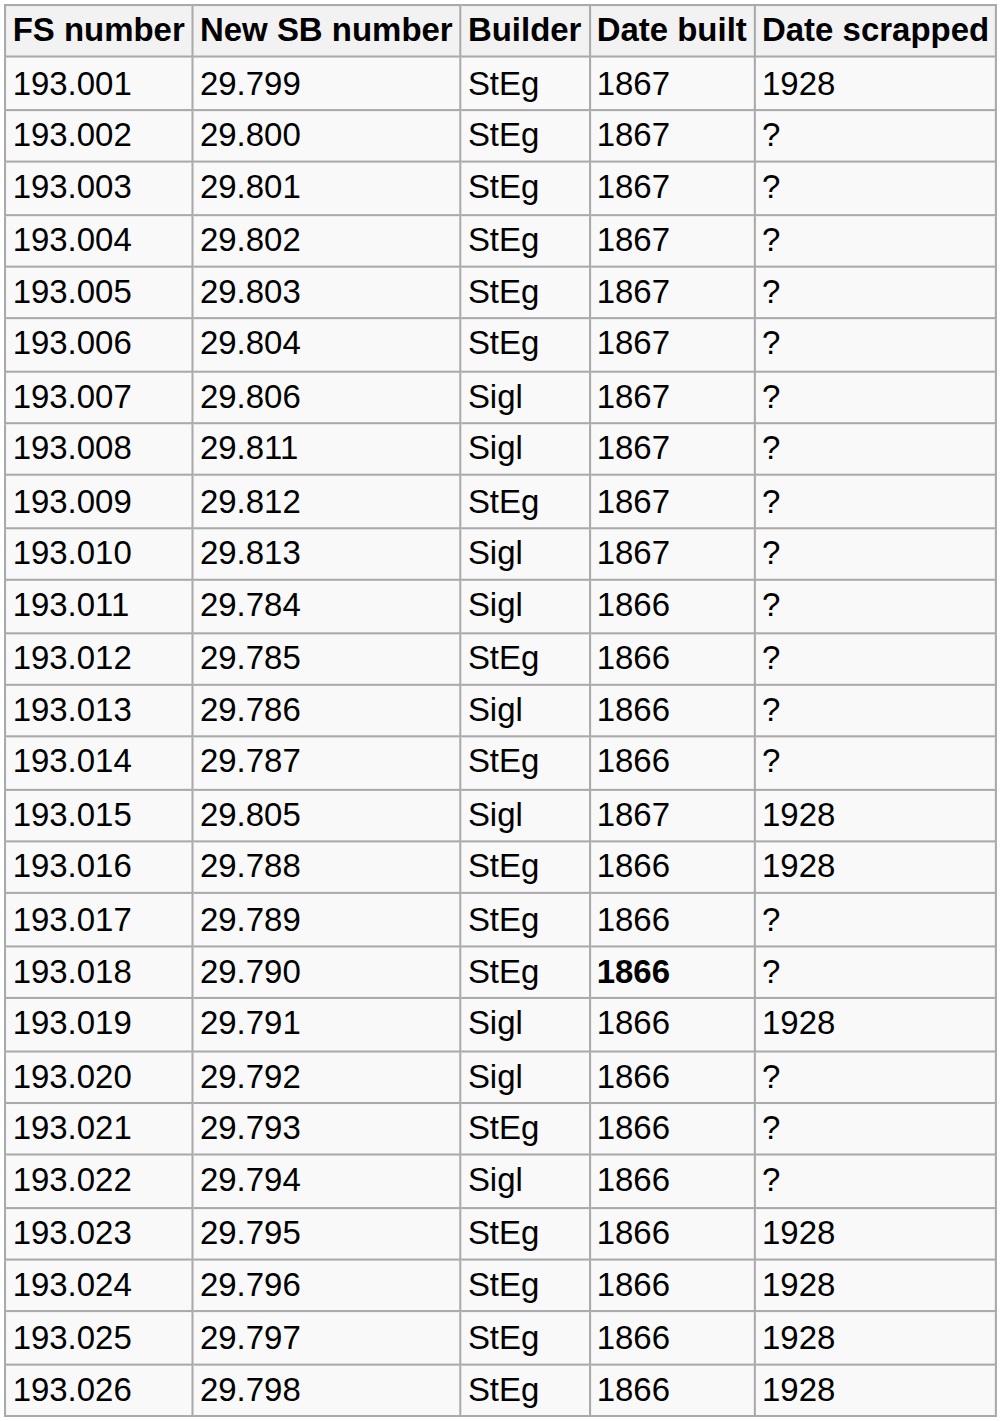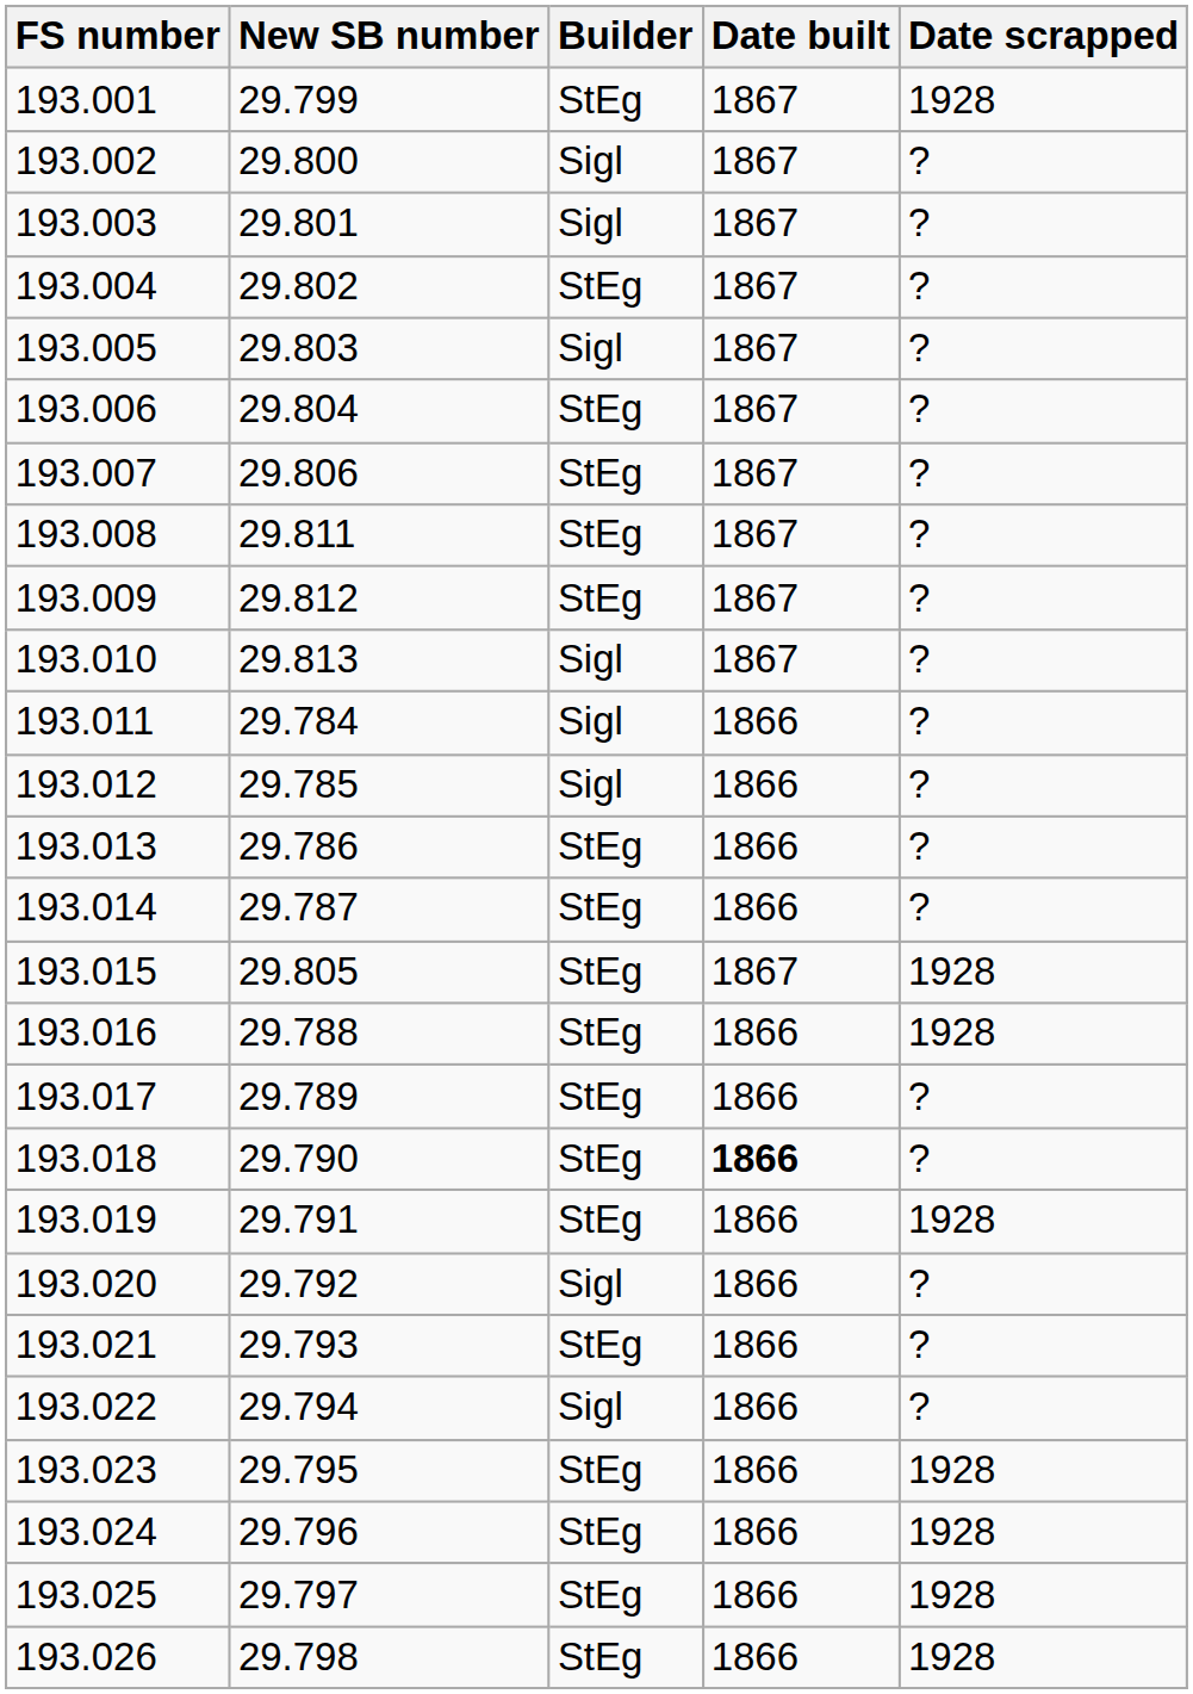193.002 | Builder: StEg -> Sigl
193.003 | Builder: StEg -> Sigl
193.005 | Builder: StEg -> Sigl
193.007 | Builder: Sigl -> StEg
193.008 | Builder: Sigl -> StEg
193.012 | Builder: StEg -> Sigl
193.013 | Builder: Sigl -> StEg
193.015 | Builder: Sigl -> StEg
193.019 | Builder: Sigl -> StEg
